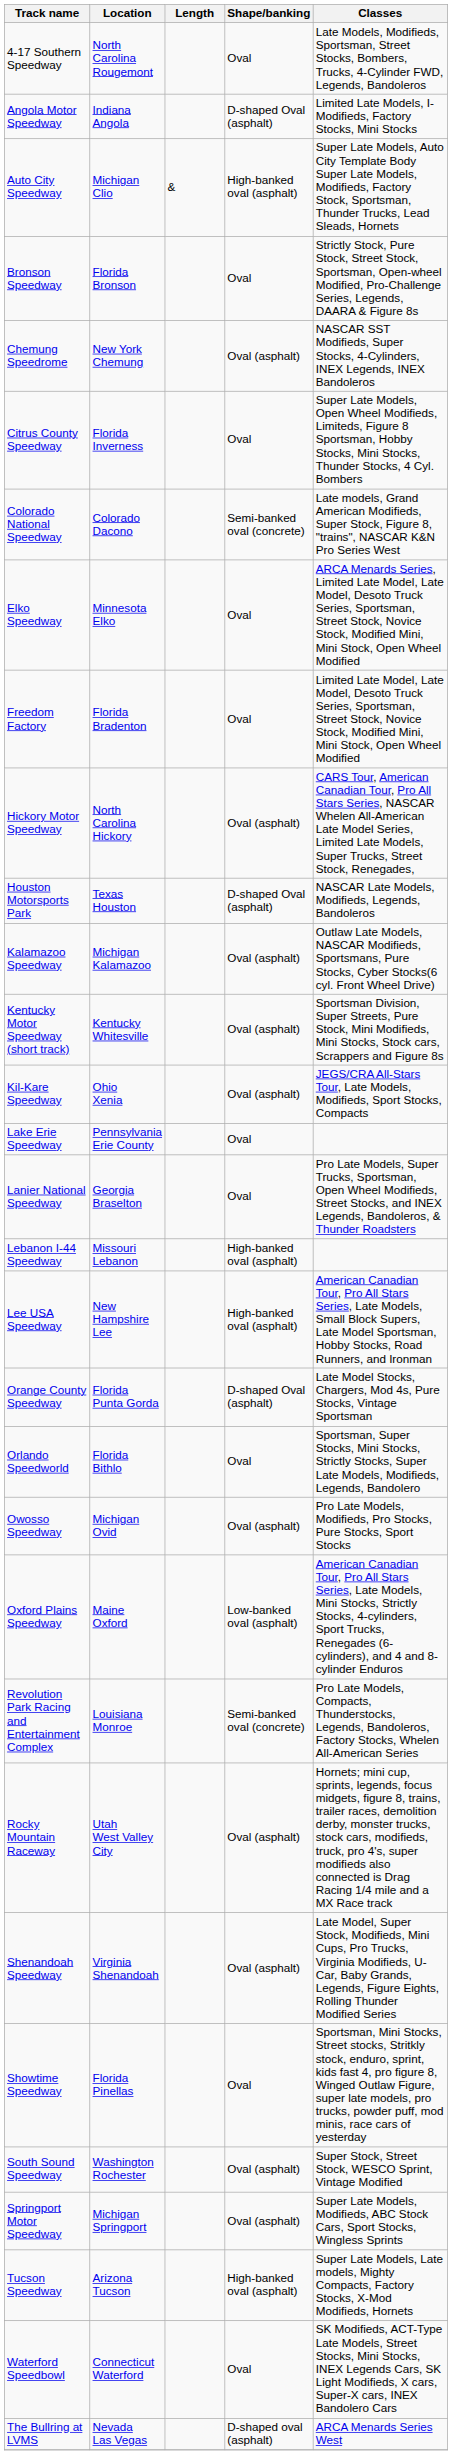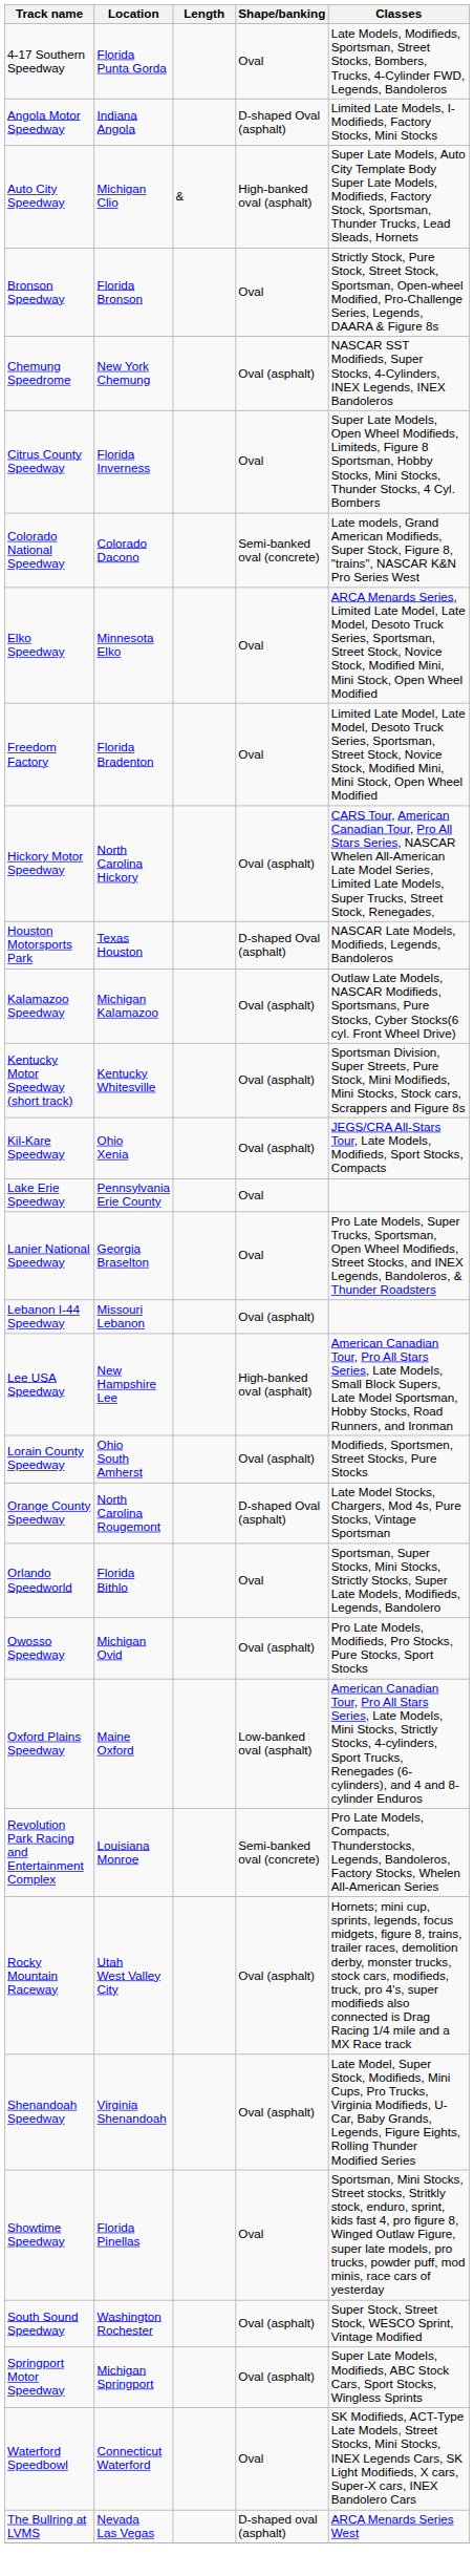4-17 Southern Speedway | Location: North Carolina Rougemont -> Florida Punta Gorda
Lebanon I-44 Speedway | Shape/banking: High-banked oval (asphalt) -> Oval (asphalt)
+ row: Lorain County Speedway | Ohio South Amherst | Oval (asphalt) | Modifieds, Sportsmen, Street Stocks, Pure Stocks
Orange County Speedway | Location: Florida Punta Gorda -> North Carolina Rougemont
- row: Tucson Speedway | Arizona Tucson | High-banked oval (asphalt) | Super Late Models, Late models, Mighty Compacts, Factory Stocks, X-Mod Modifieds, Hornets
